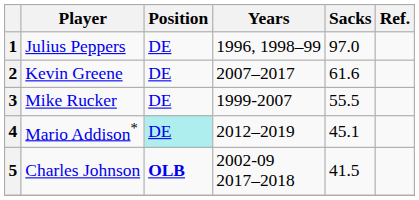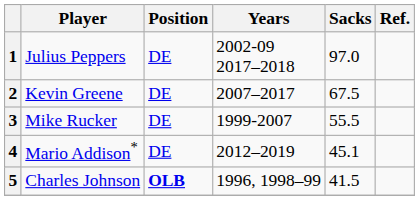1 | Years: 1996, 1998–99 -> 2002-09 2017–2018
2 | Sacks: 61.6 -> 67.5
4 | Position: paleturquoise background -> no background
5 | Years: 2002-09 2017–2018 -> 1996, 1998–99
